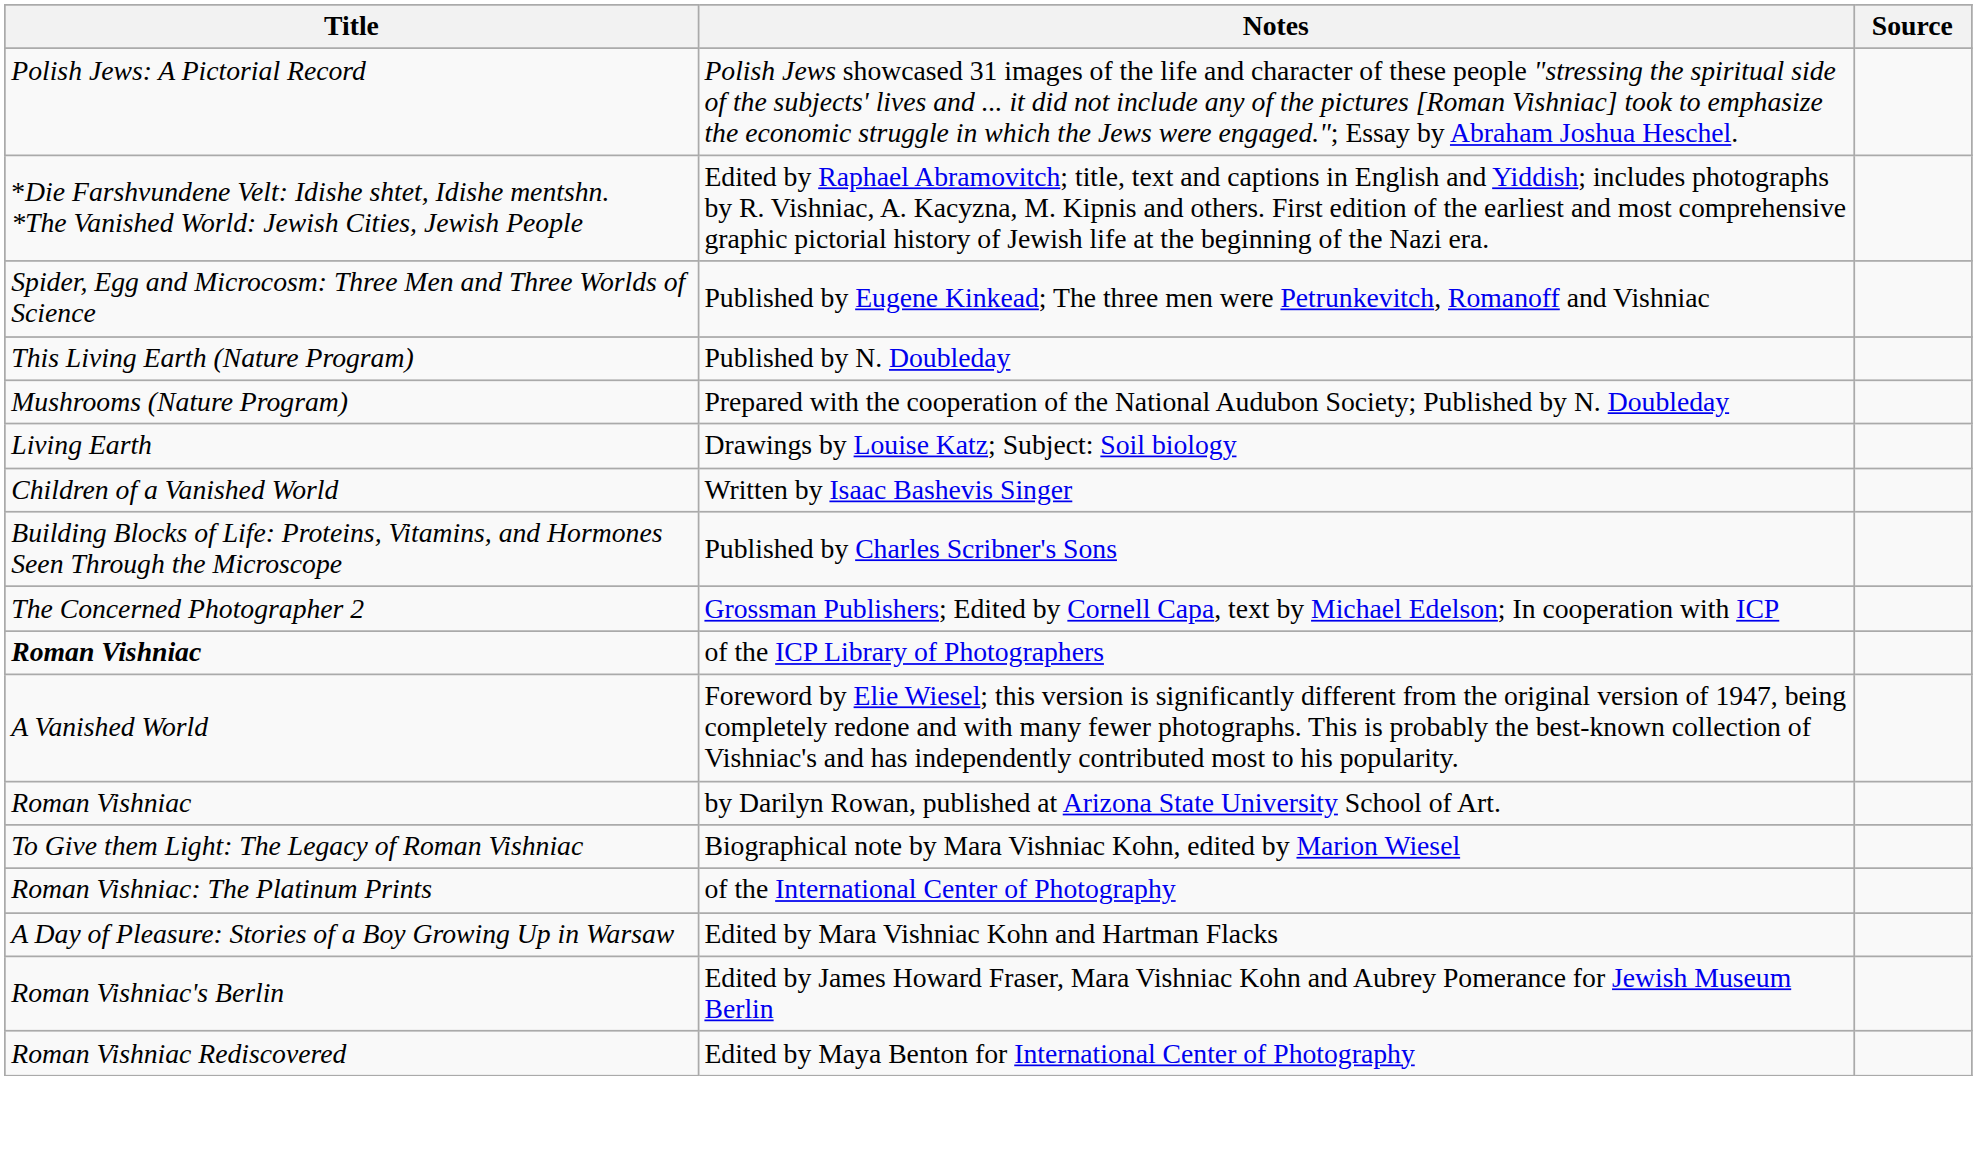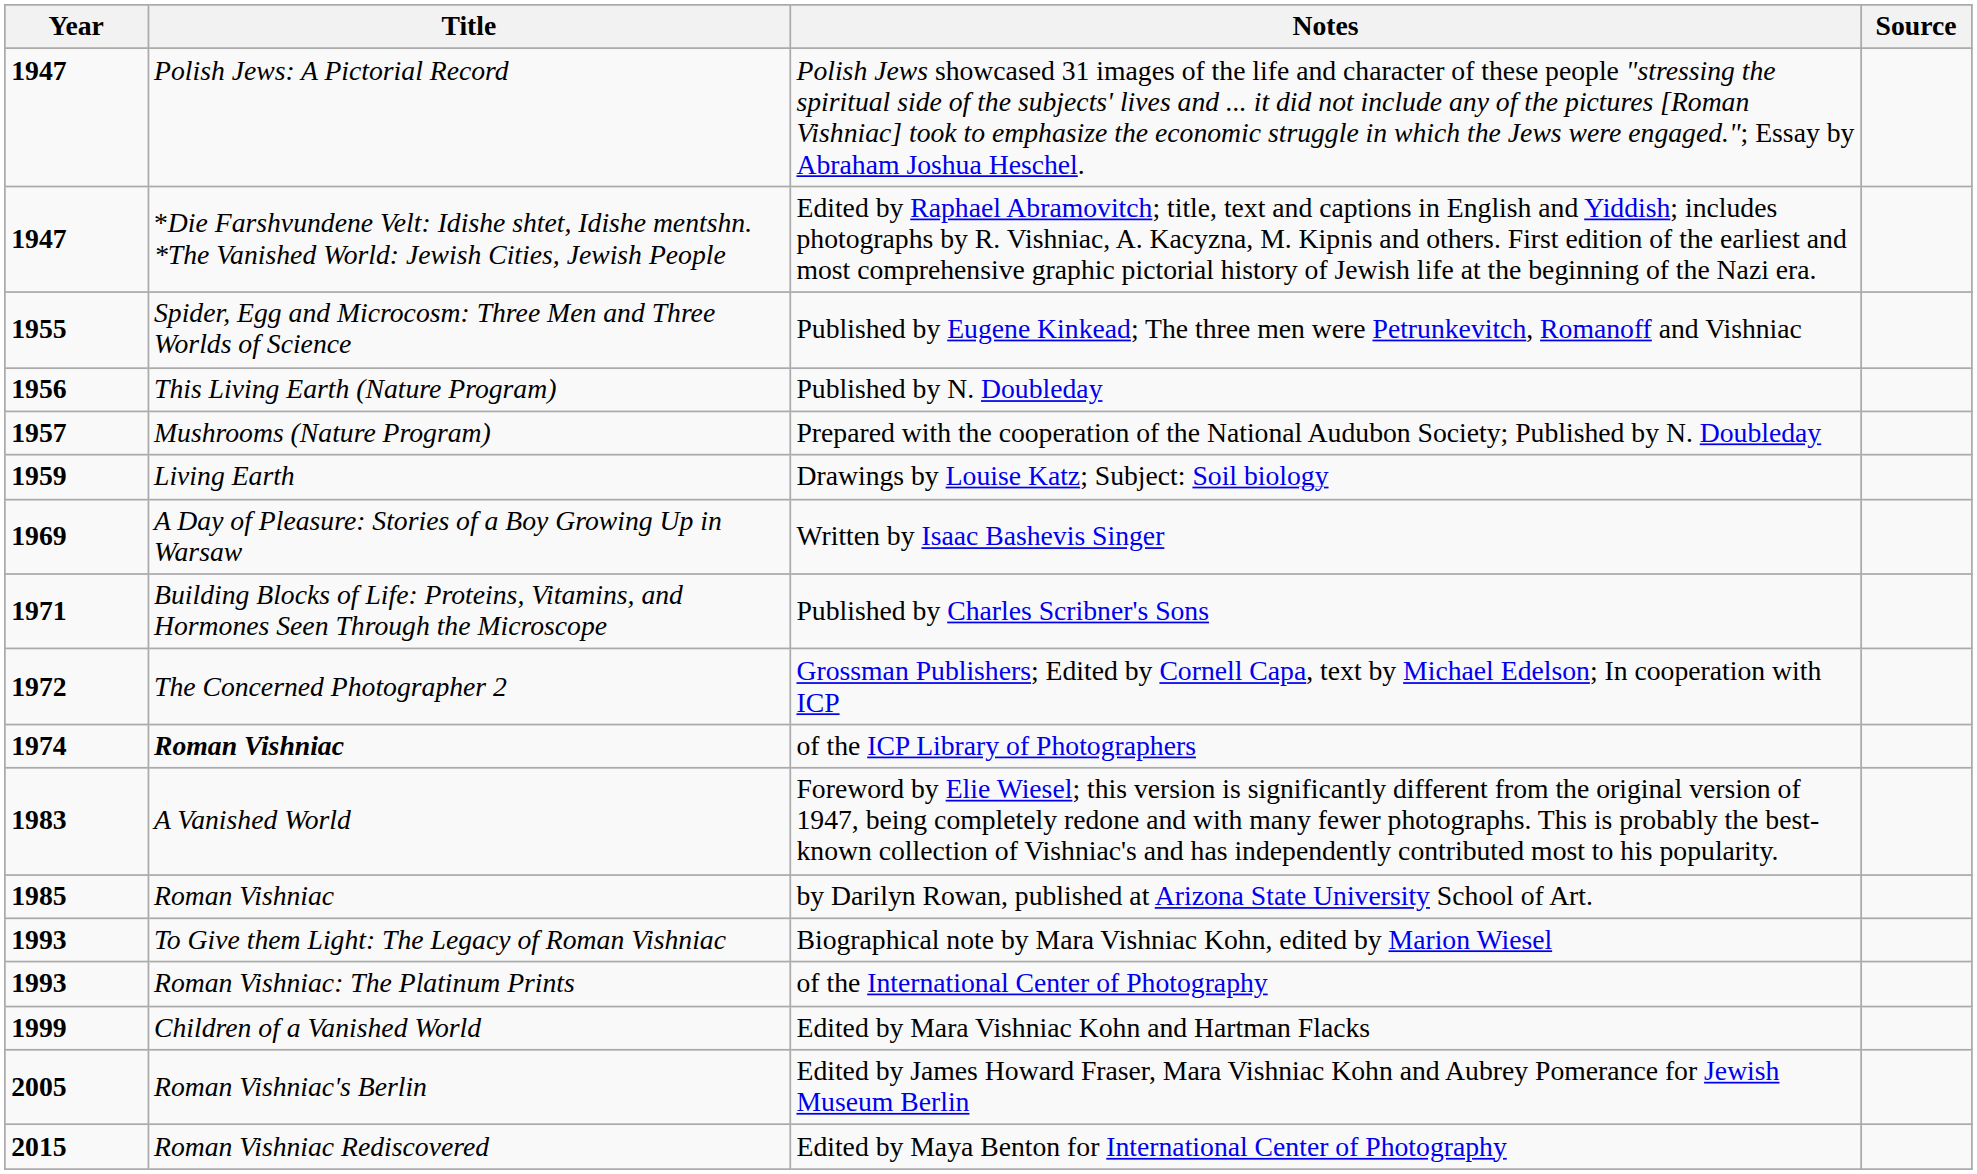+ column: Year | 1947 | 1947 | 1955 | 1956 | 1957 | 1959 | 1969 | 1971 | 1972 | 1974 | 1983 | 1985 | 1993 | 1993 | 1999 | 2005 | 2015
Written by Isaac Bashevis Singer | Title: Children of a Vanished World -> A Day of Pleasure: Stories of a Boy Growing Up in Warsaw
Edited by Mara Vishniac Kohn and Hartman Flacks | Title: A Day of Pleasure: Stories of a Boy Growing Up in Warsaw -> Children of a Vanished World
